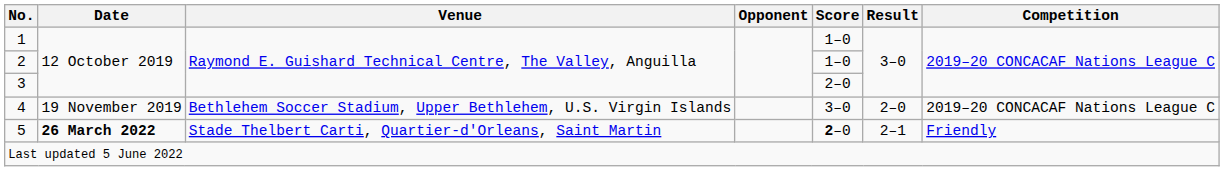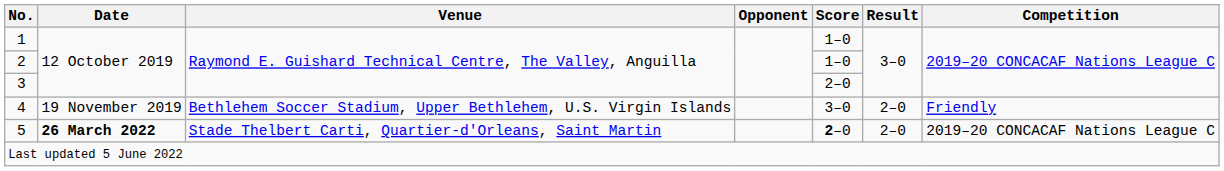4 | Competition: 2019–20 CONCACAF Nations League C -> Friendly
5 | Result: 2–1 -> 2–0
5 | Competition: Friendly -> 2019–20 CONCACAF Nations League C
